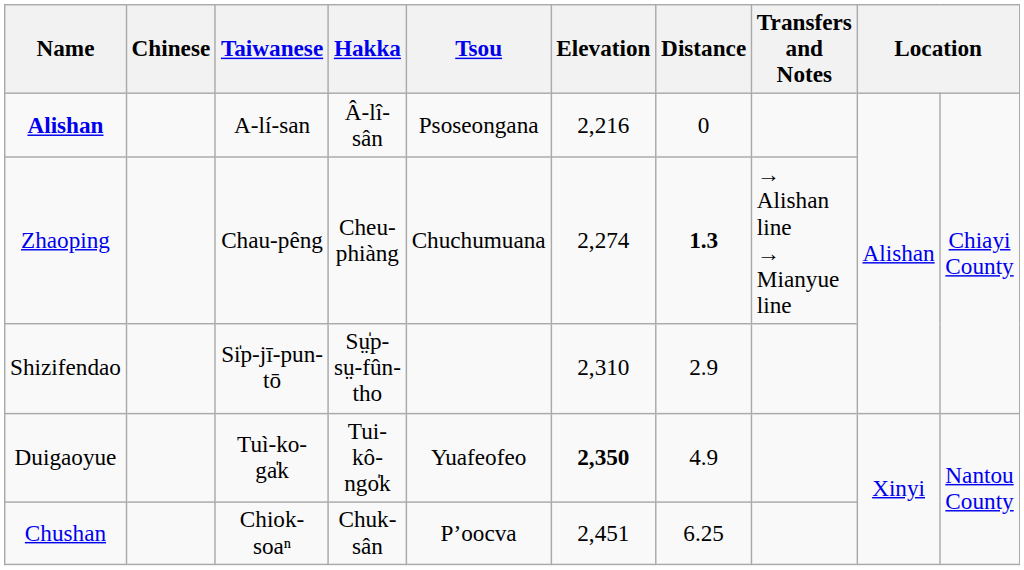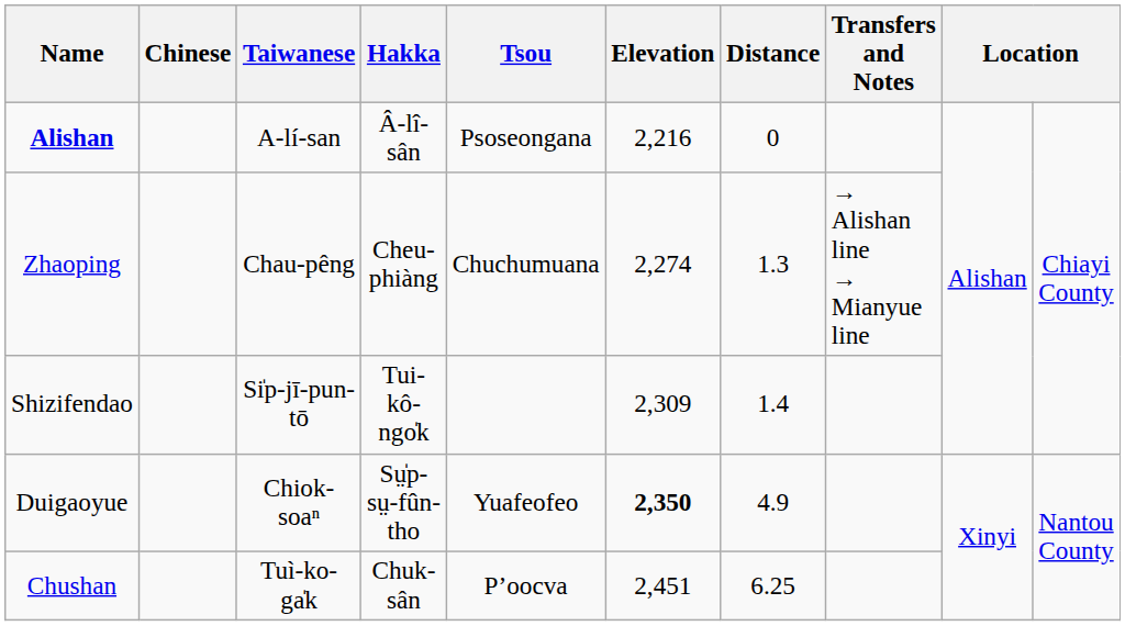Zhaoping | Distance: bold -> normal
Shizifendao | Hakka: Sṳ̍p-sṳ-fûn-tho -> Tui-kô-ngo̍k
Shizifendao | Elevation: 2,310 -> 2,309
Shizifendao | Distance: 2.9 -> 1.4
Duigaoyue | Taiwanese: Tuì-ko-ga̍k -> Chiok-soaⁿ
Duigaoyue | Hakka: Tui-kô-ngo̍k -> Sṳ̍p-sṳ-fûn-tho
Chushan | Taiwanese: Chiok-soaⁿ -> Tuì-ko-ga̍k
